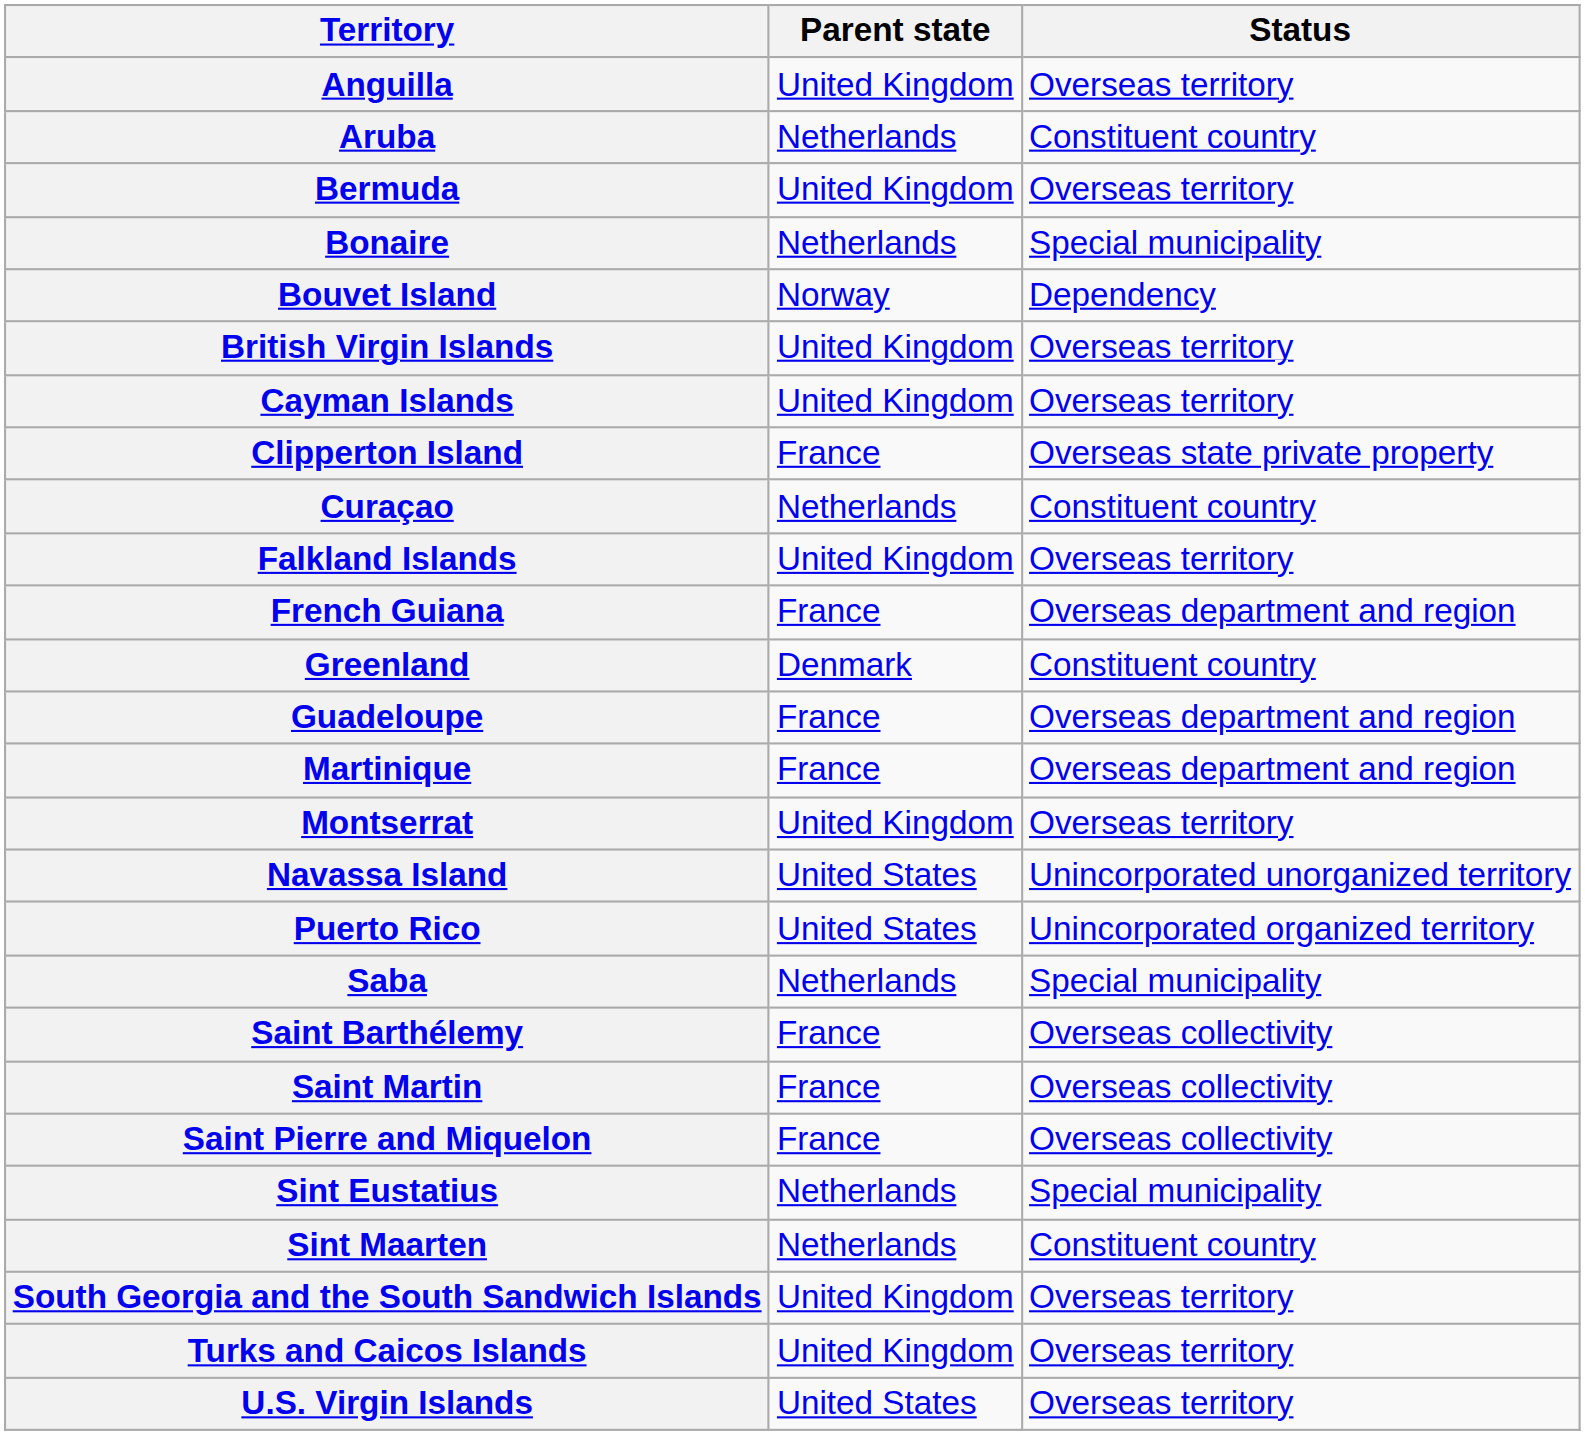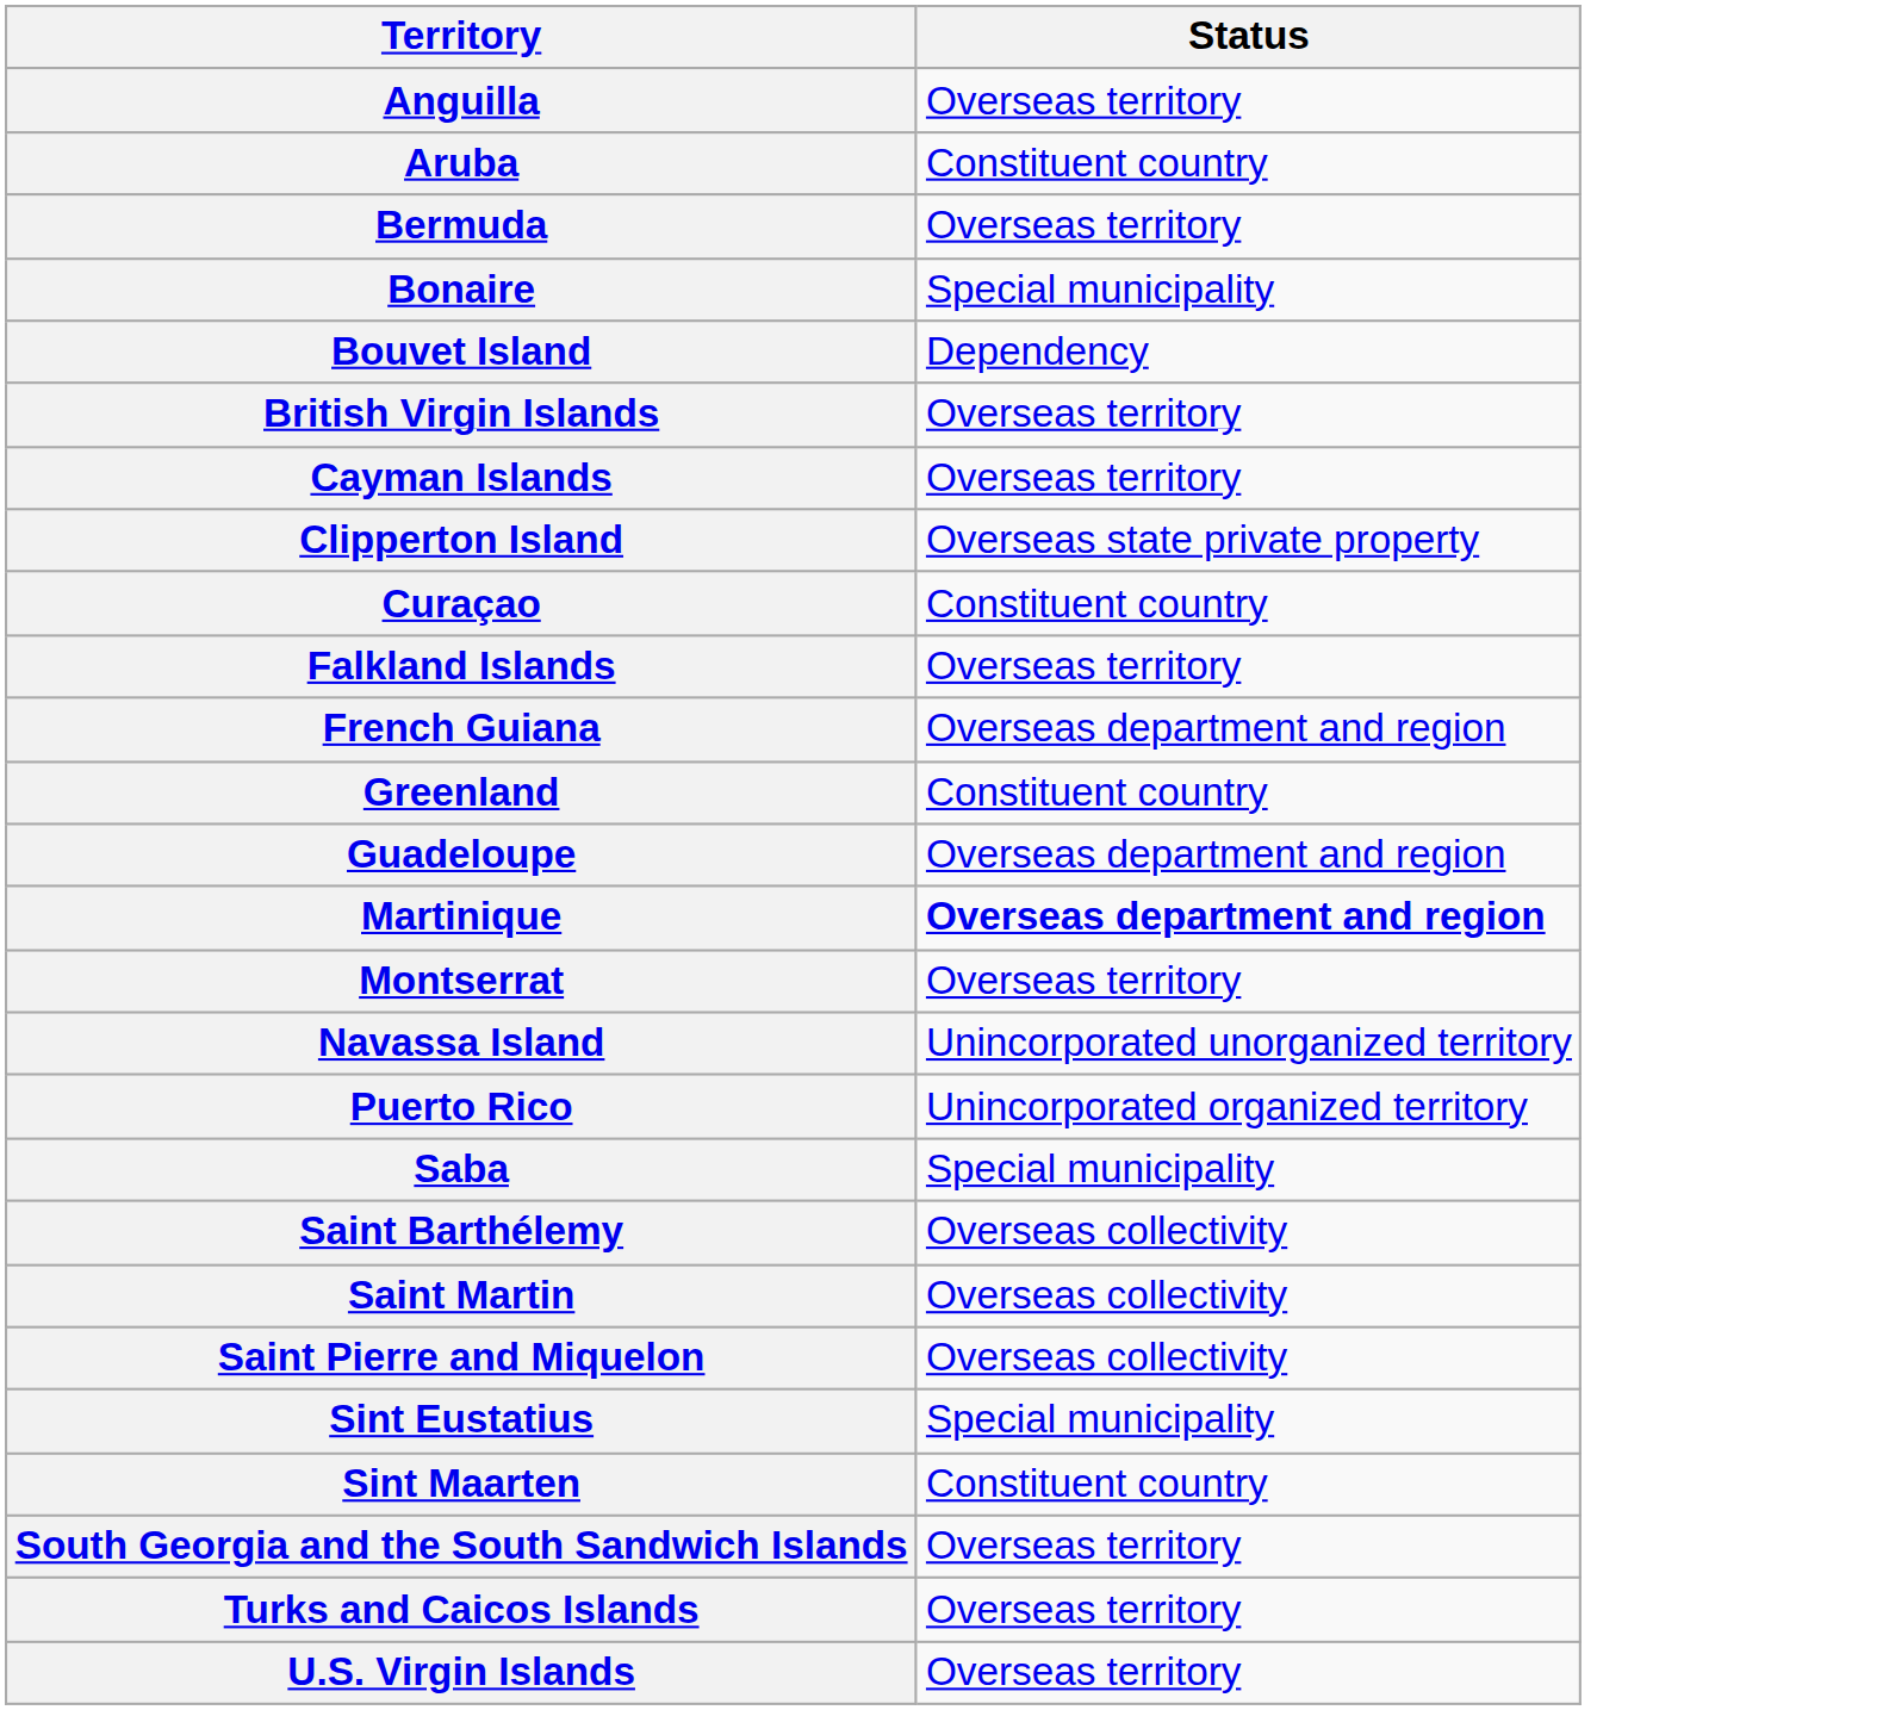- column: Parent state | United Kingdom | Netherlands | United Kingdom | Netherlands | Norway | United Kingdom | United Kingdom | France | Netherlands | United Kingdom | France | Denmark | France | France | United Kingdom | United States | United States | Netherlands | France | France | France | Netherlands | Netherlands | United Kingdom | United Kingdom | United States
Martinique | Status: normal -> bold
